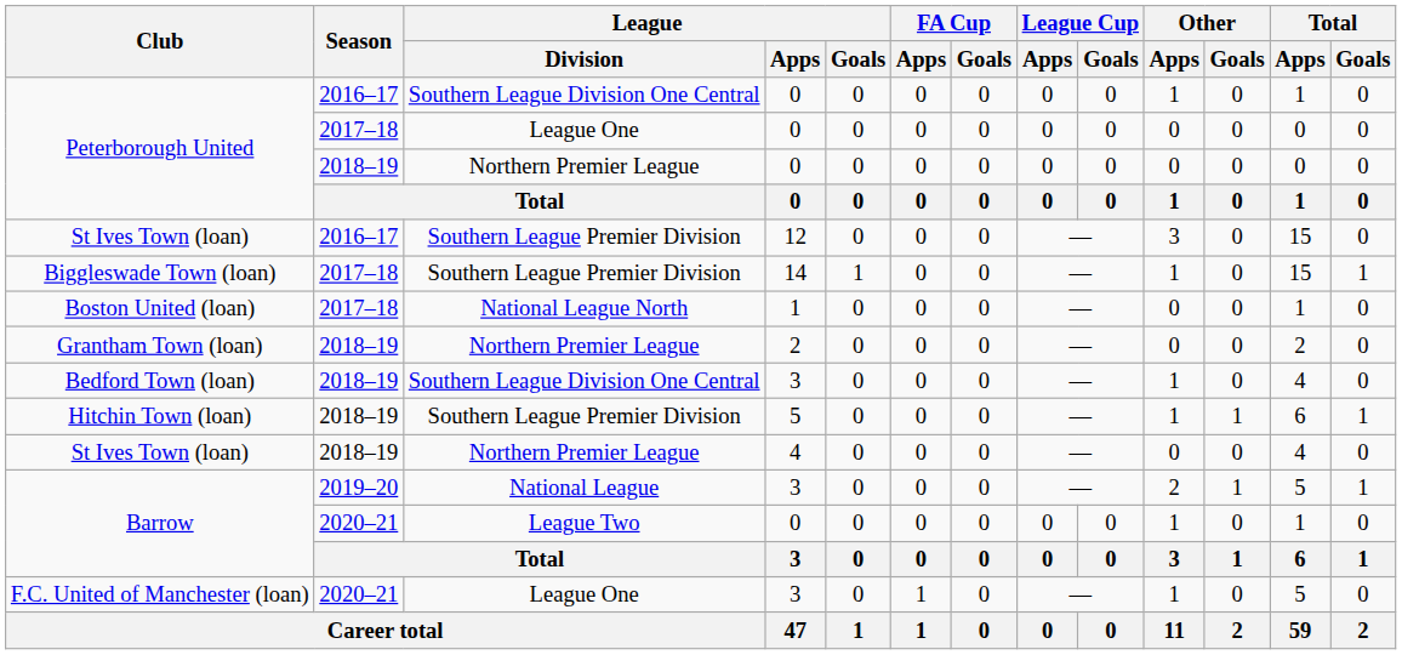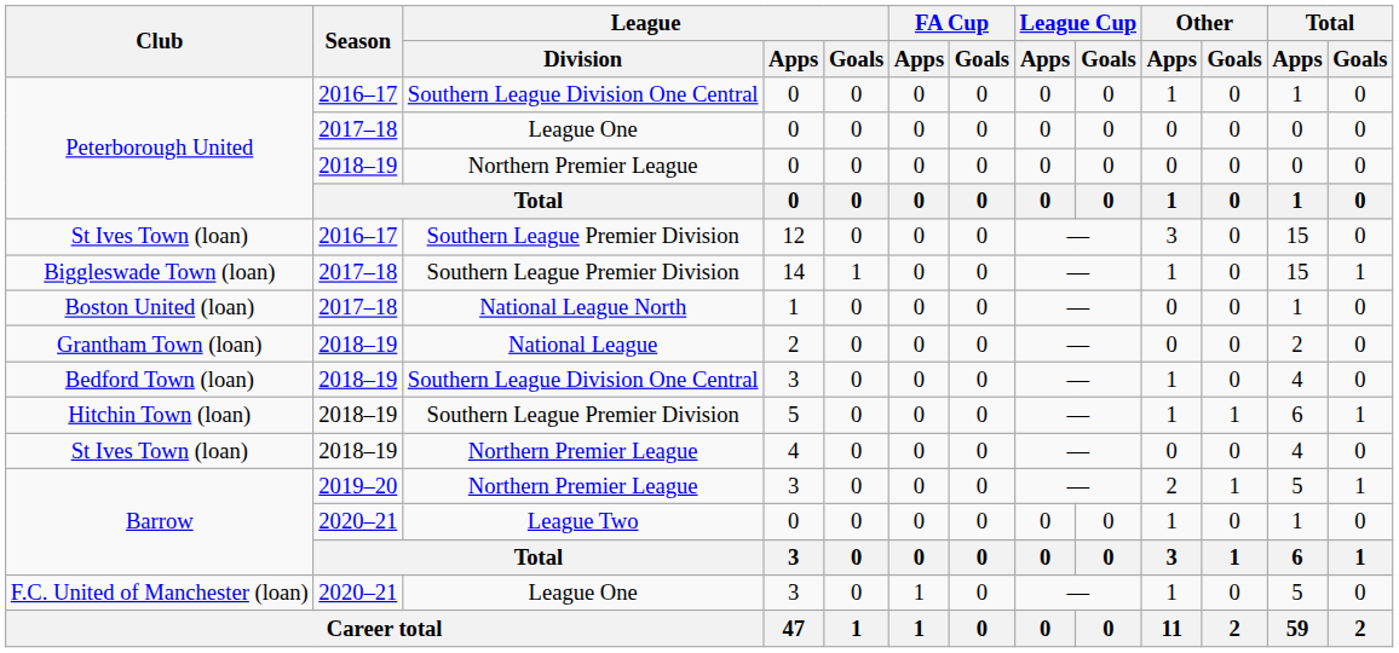Grantham Town (loan) | League / Division: Northern Premier League -> National League
Barrow / 2019–20 | League / Division: National League -> Northern Premier League
